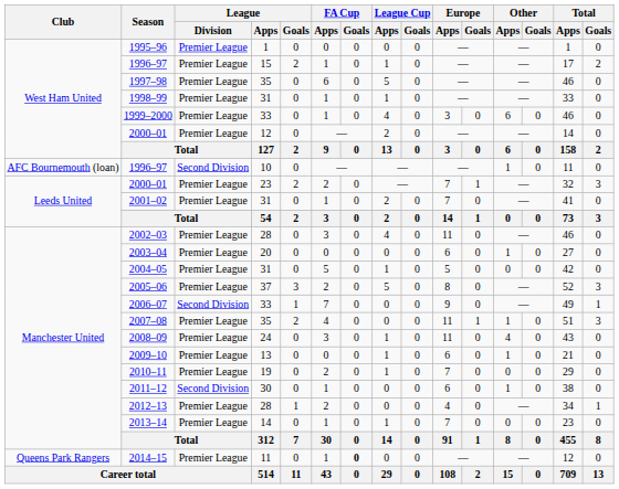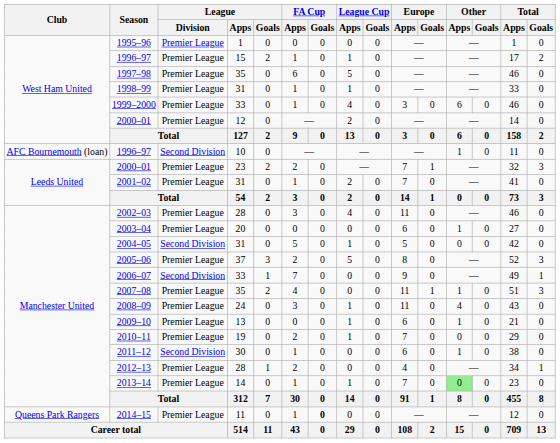2004–05 | League / Division: Premier League -> Second Division
2013–14 | Other / Apps: no background -> lightgreen background
